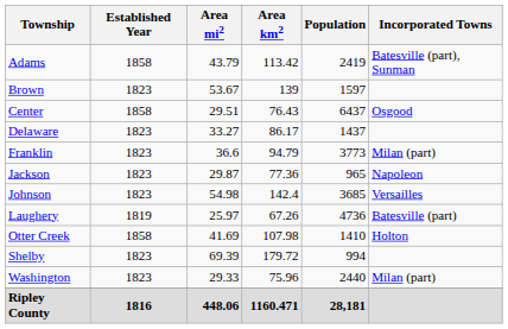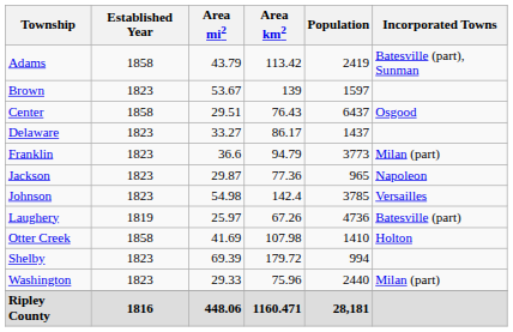Johnson | Population: 3685 -> 3785
